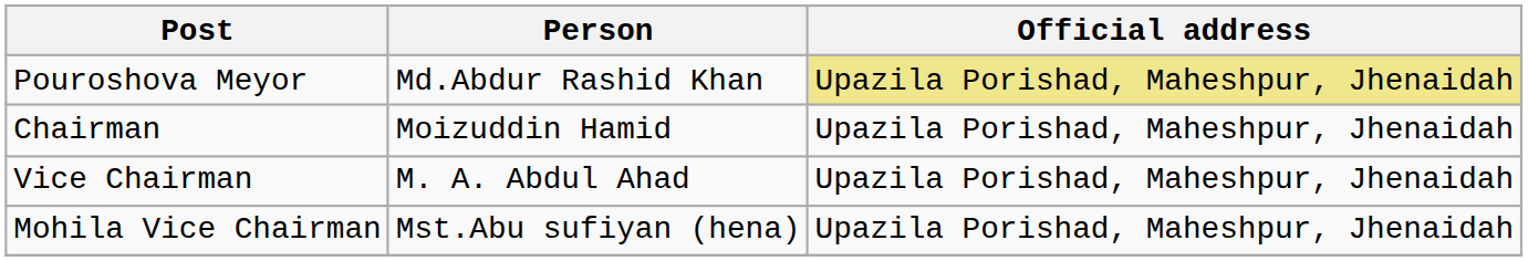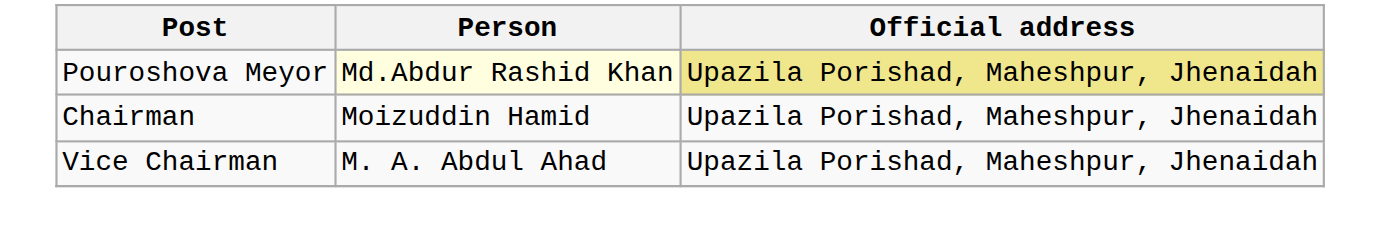Pouroshova Meyor | Person: no background -> lightyellow background
- row: Mohila Vice Chairman | Mst.Abu sufiyan (hena) | Upazila Porishad, Maheshpur, Jhenaidah
